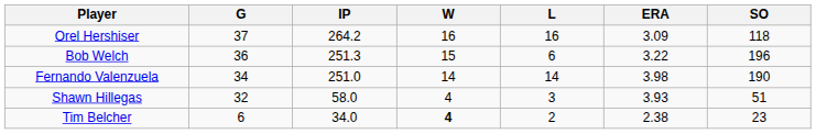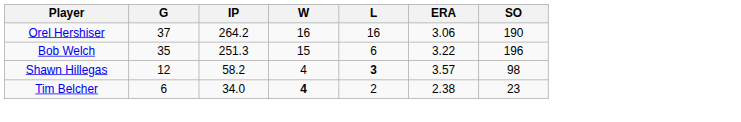Orel Hershiser | ERA: 3.09 -> 3.06
Orel Hershiser | SO: 118 -> 190
Bob Welch | G: 36 -> 35
- row: Fernando Valenzuela | 34 | 251.0 | 14 | 14 | 3.98 | 190
Shawn Hillegas | G: 32 -> 12
Shawn Hillegas | IP: 58.0 -> 58.2
Shawn Hillegas | L: normal -> bold
Shawn Hillegas | ERA: 3.93 -> 3.57
Shawn Hillegas | SO: 51 -> 98
